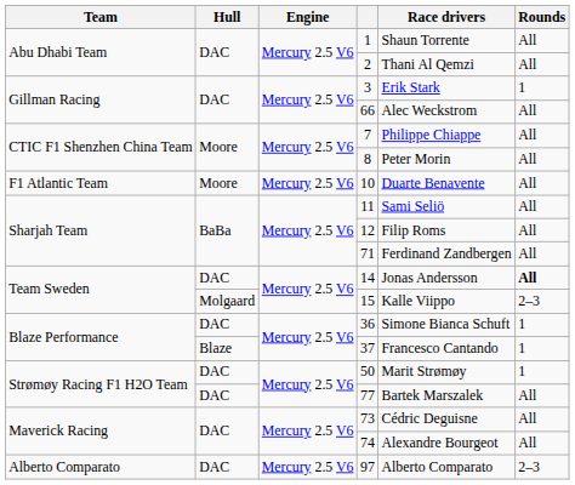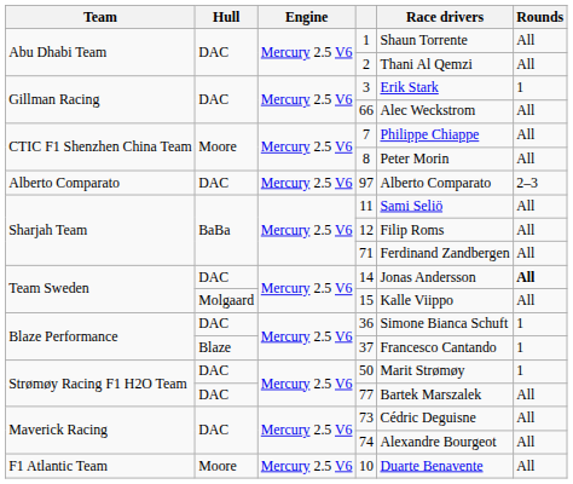rows swapped: 10 <-> 97
15 | Rounds: 2–3 -> All
